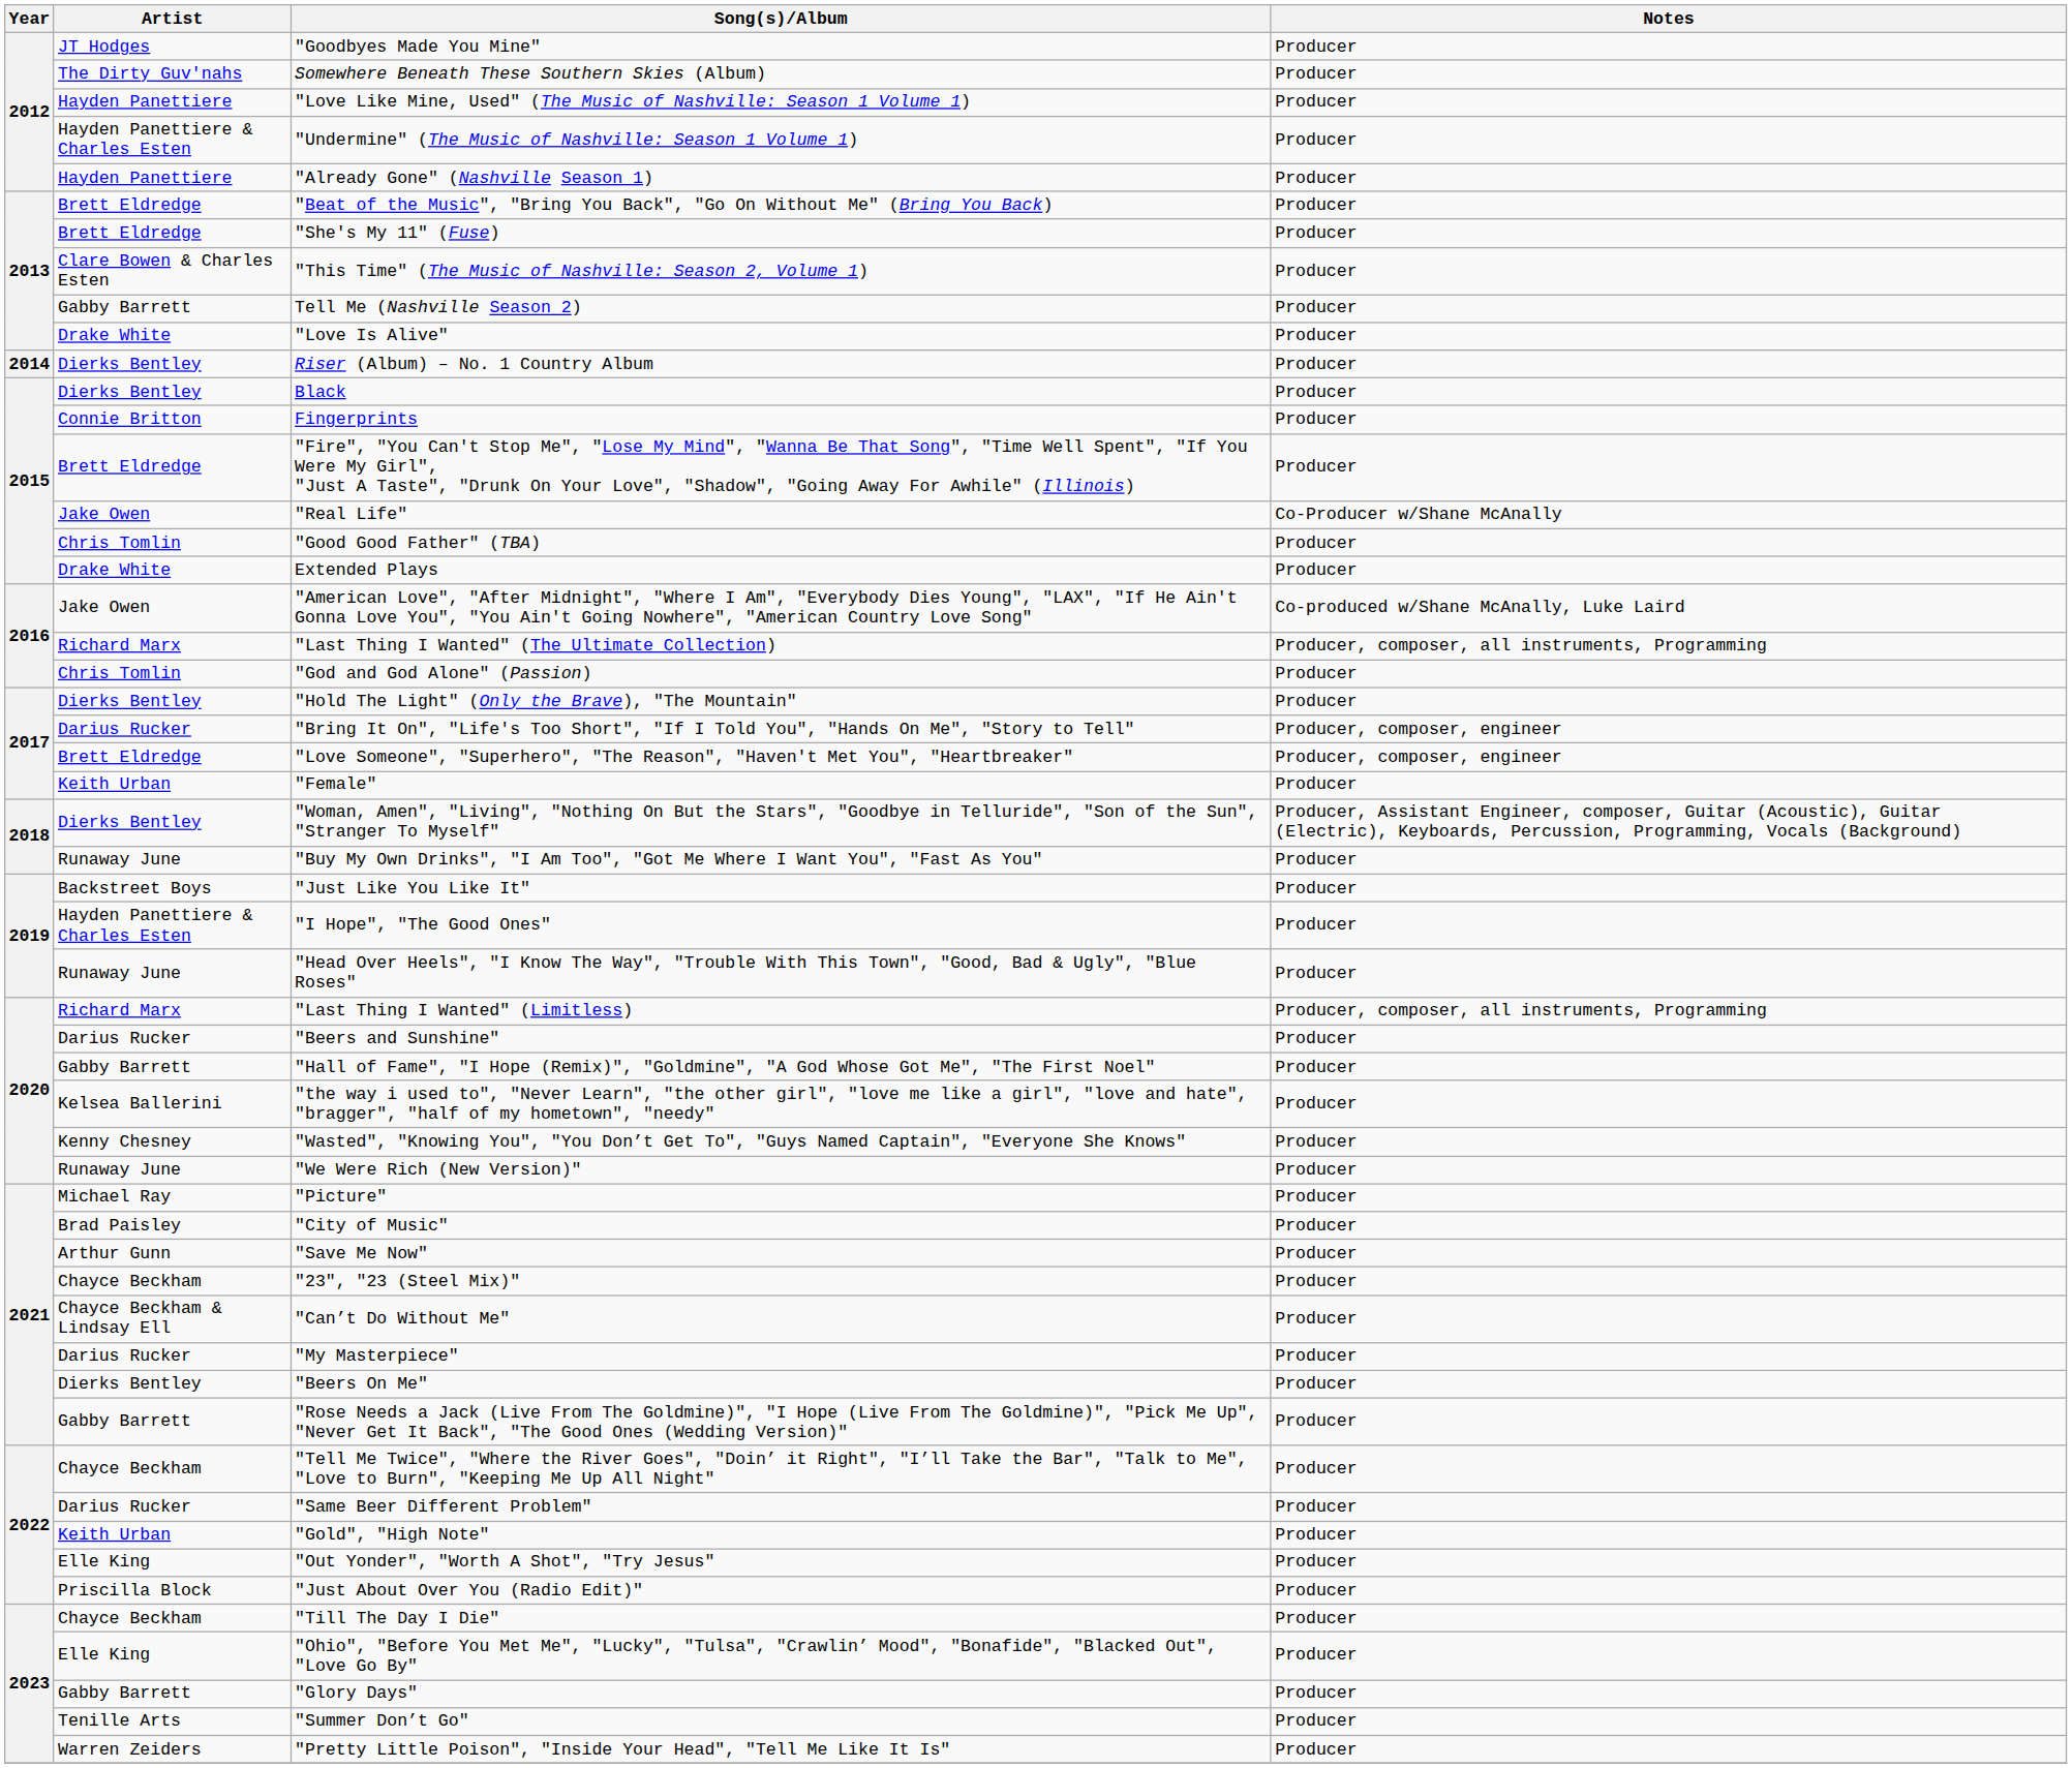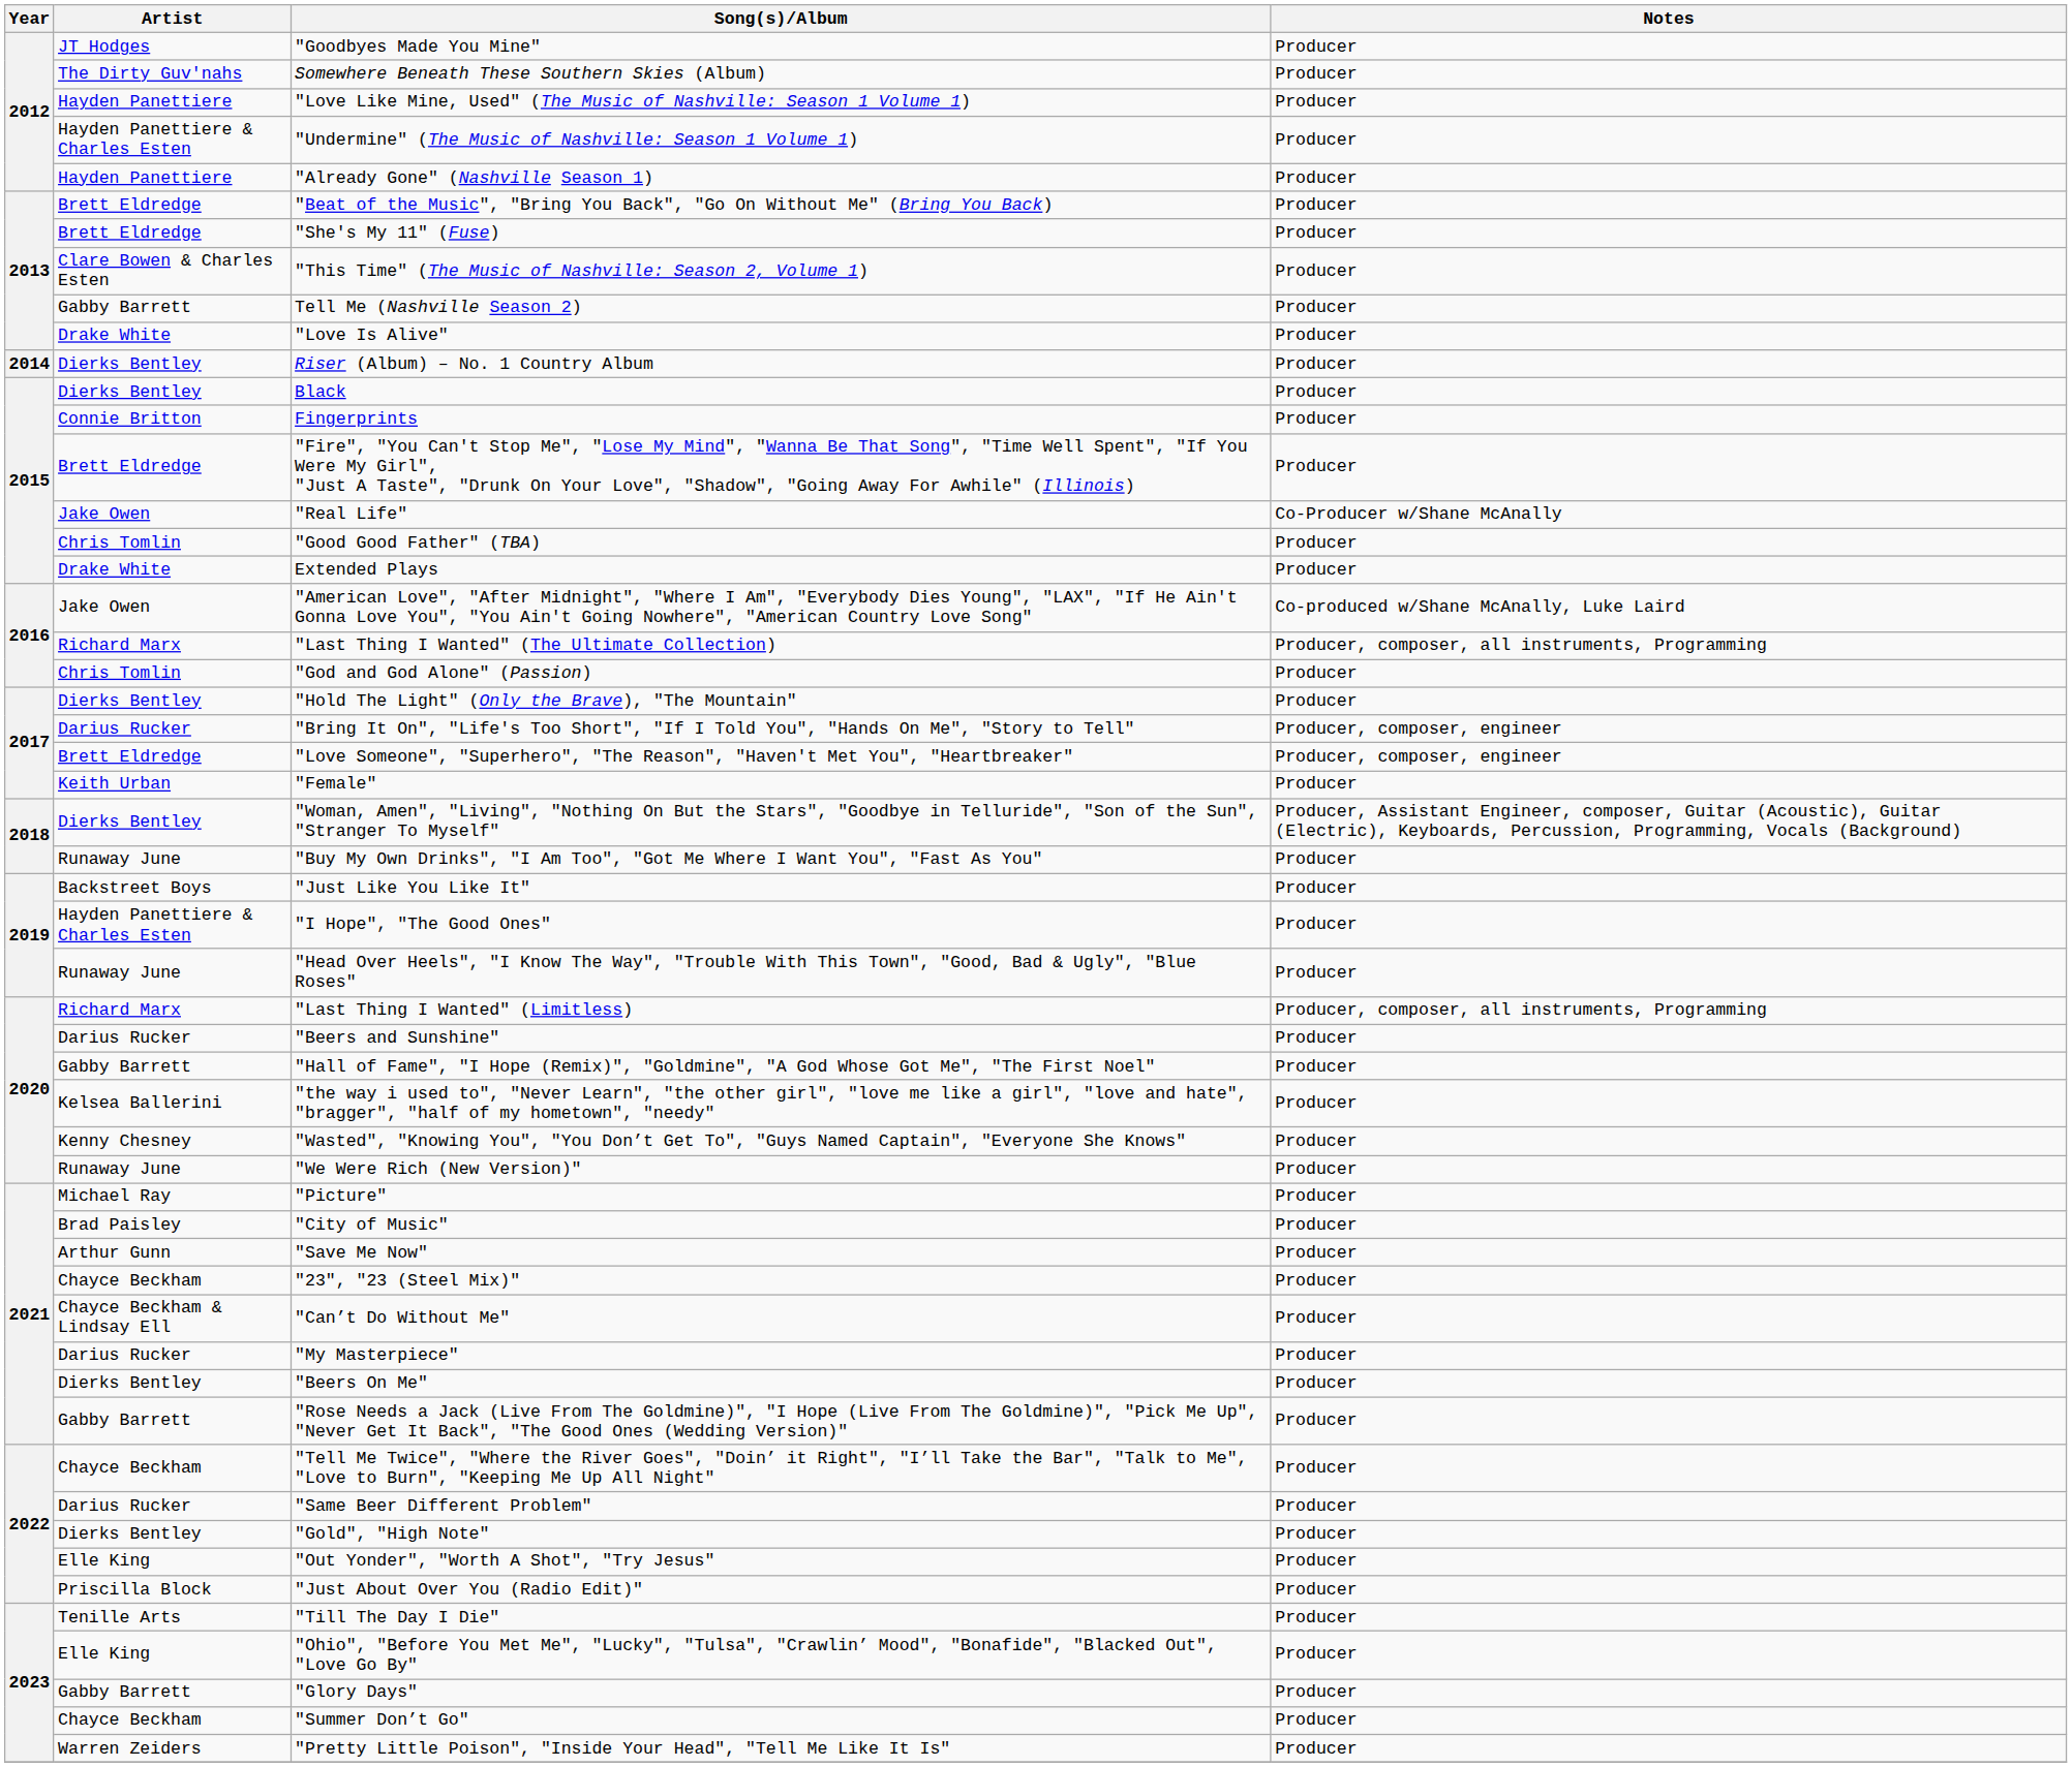"Gold", "High Note" | Artist: Keith Urban -> Dierks Bentley
"Till The Day I Die" | Artist: Chayce Beckham -> Tenille Arts
"Summer Don’t Go" | Artist: Tenille Arts -> Chayce Beckham
